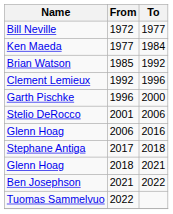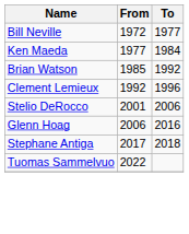- row: Garth Pischke | 1996 | 2000
- row: Glenn Hoag | 2018 | 2021
- row: Ben Josephson | 2021 | 2022
